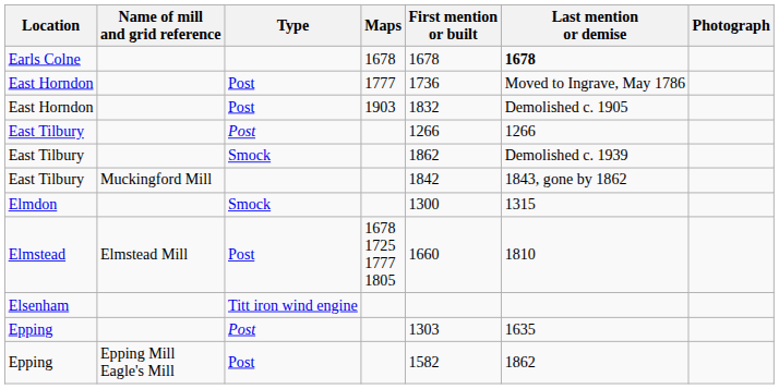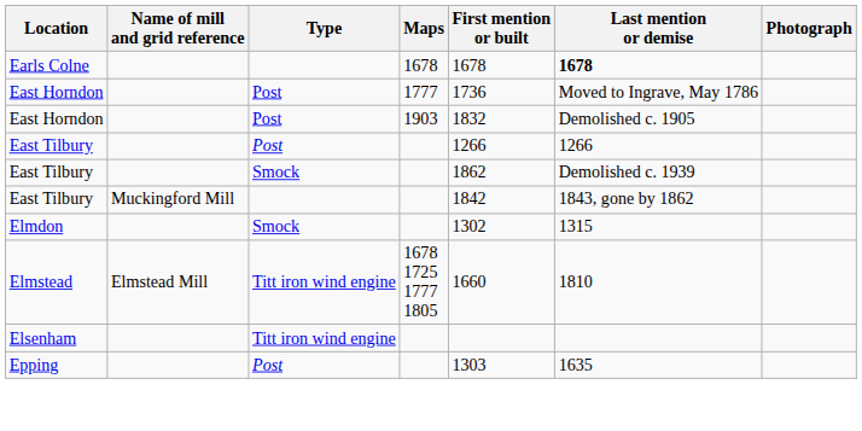Elmdon | First mention or built: 1300 -> 1302
Elmstead | Type: Post -> Titt iron wind engine
- row: Epping | Epping Mill Eagle's Mill | Post | 1582 | 1862
